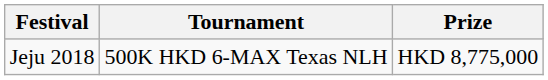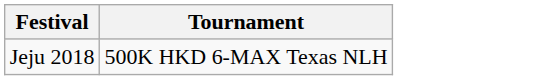- column: Prize | HKD 8,775,000
